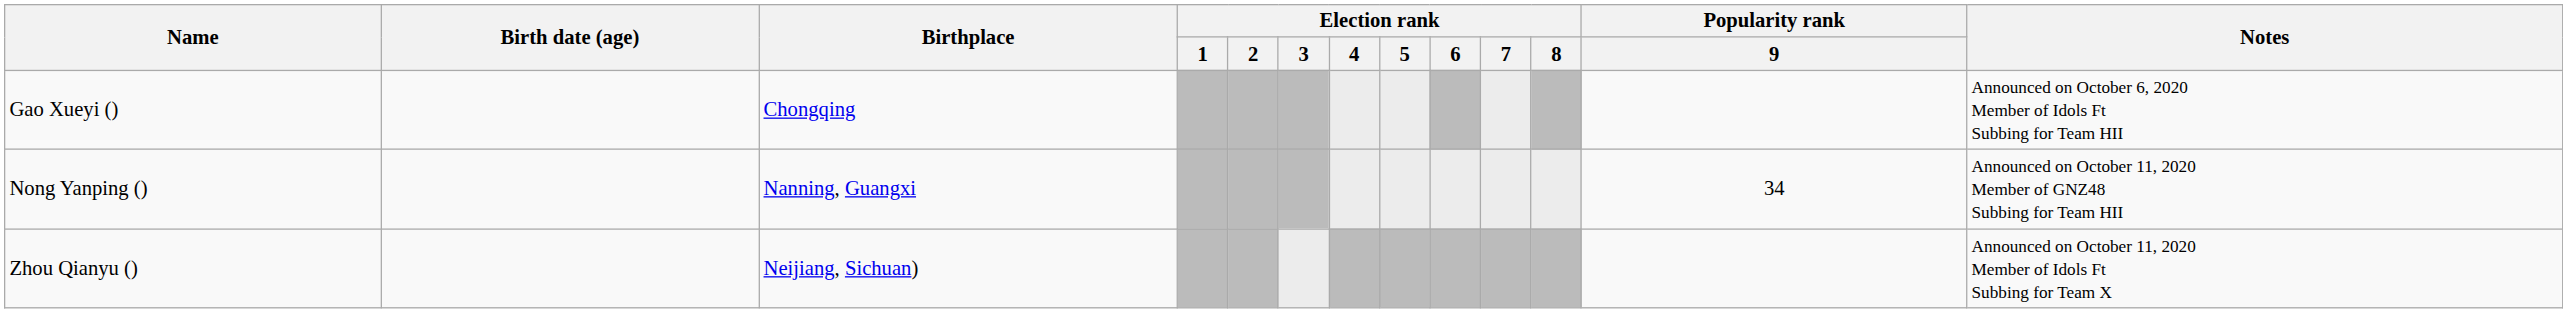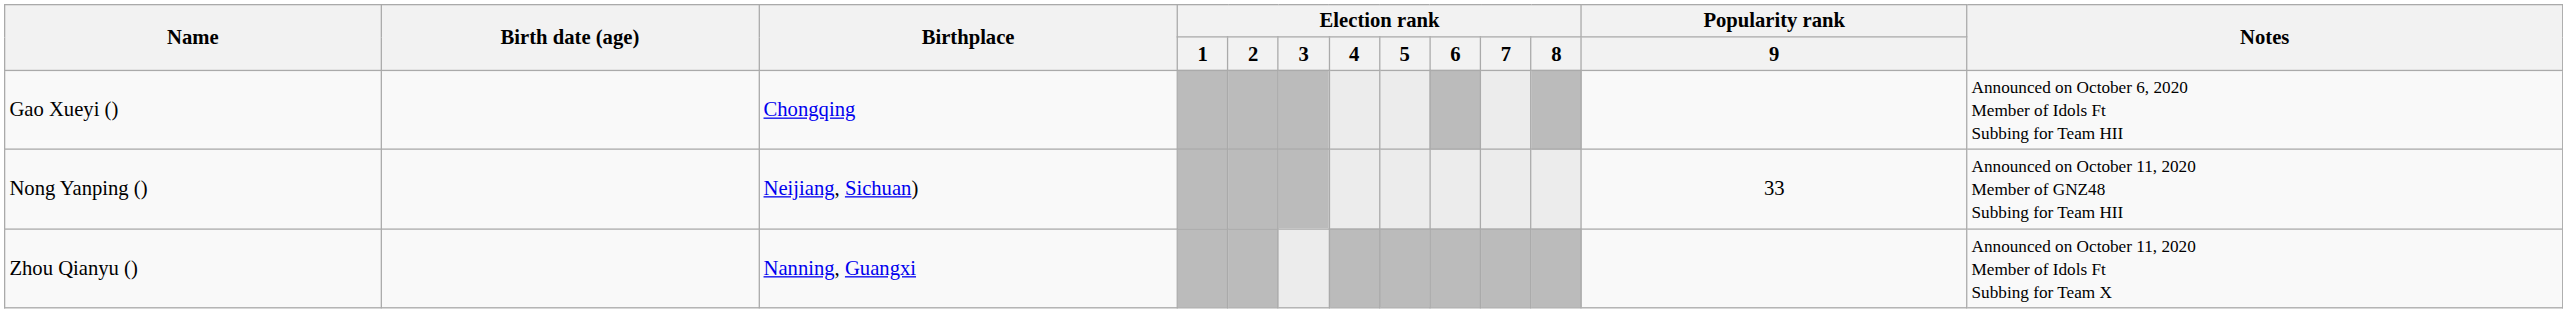Nong Yanping () | Birthplace: Nanning, Guangxi -> Neijiang, Sichuan)
Nong Yanping () | Popularity rank / 9: 34 -> 33
Zhou Qianyu () | Birthplace: Neijiang, Sichuan) -> Nanning, Guangxi
